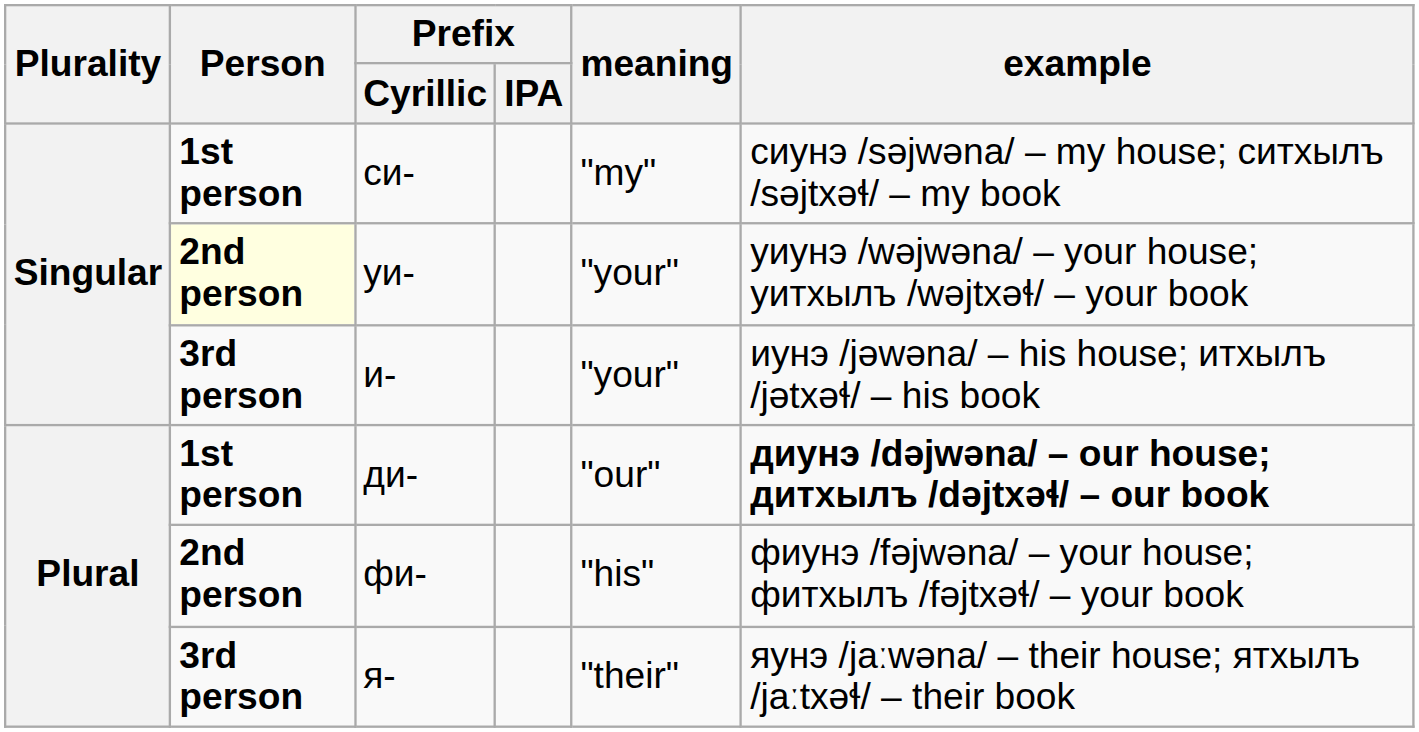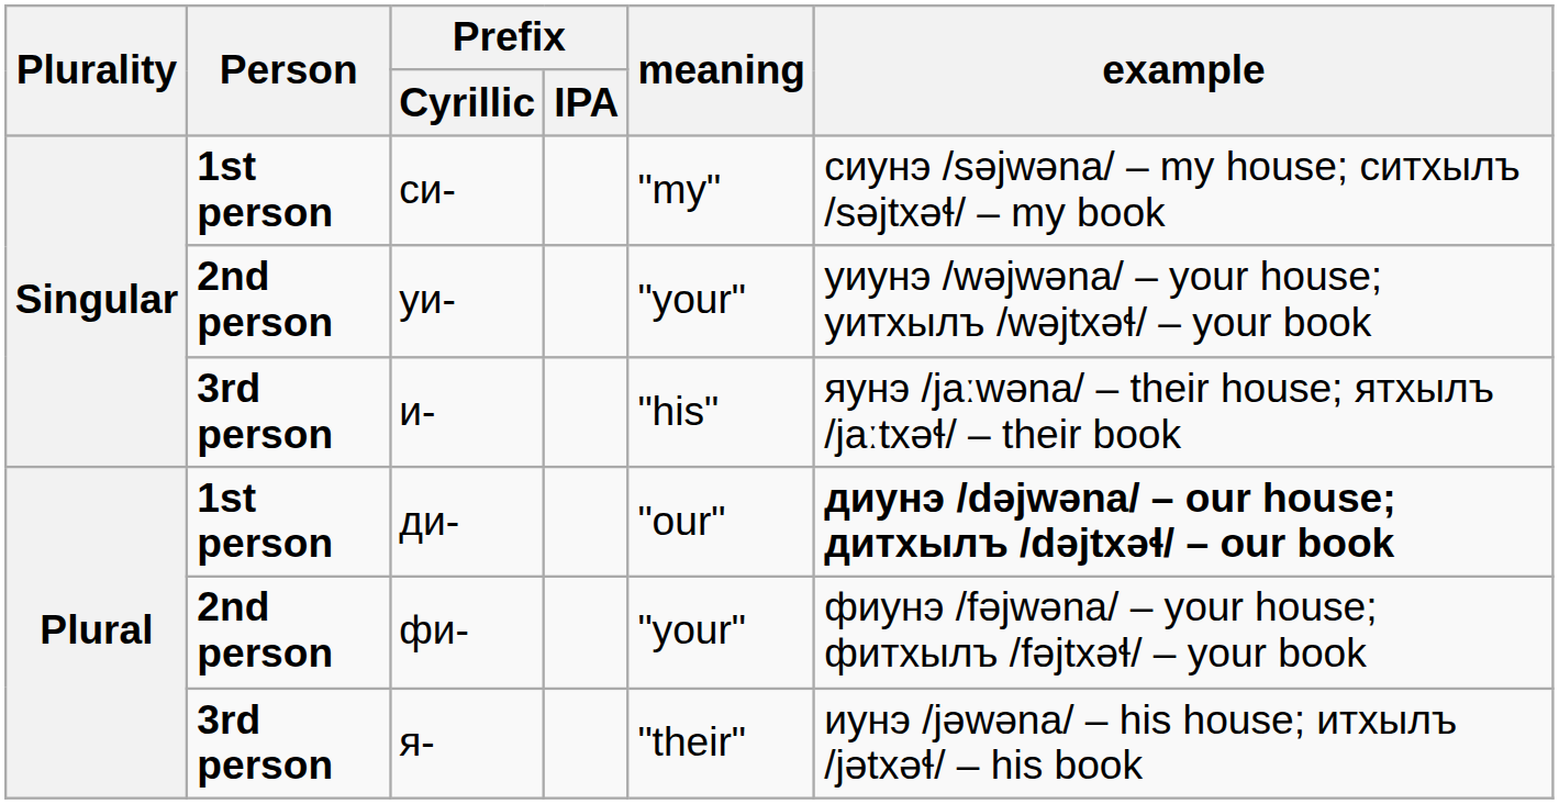уи- | Person: lightyellow background -> no background
и- | meaning: "your" -> "his"
и- | example: иунэ /jəwəna/ – his house; итхылъ /jətxəɬ/ – his book -> яунэ /jaːwəna/ – their house; ятхылъ /jaːtxəɬ/ – their book
фи- | meaning: "his" -> "your"
я- | example: яунэ /jaːwəna/ – their house; ятхылъ /jaːtxəɬ/ – their book -> иунэ /jəwəna/ – his house; итхылъ /jətxəɬ/ – his book
